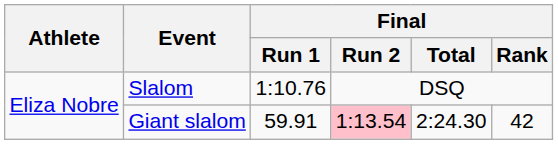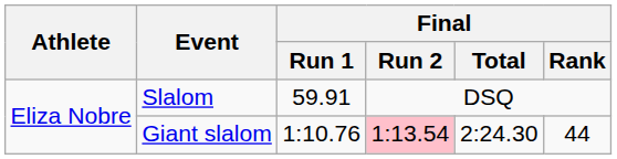Slalom | Final / Run 1: 1:10.76 -> 59.91
Giant slalom | Final / Run 1: 59.91 -> 1:10.76
Giant slalom | Final / Rank: 42 -> 44
